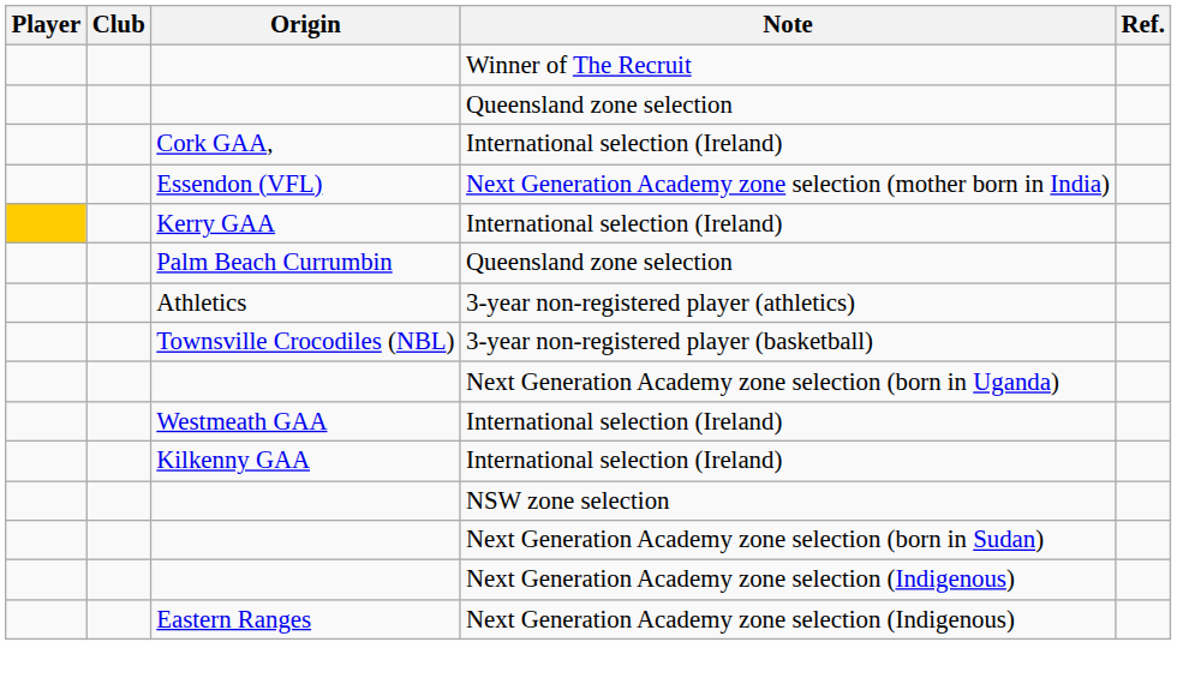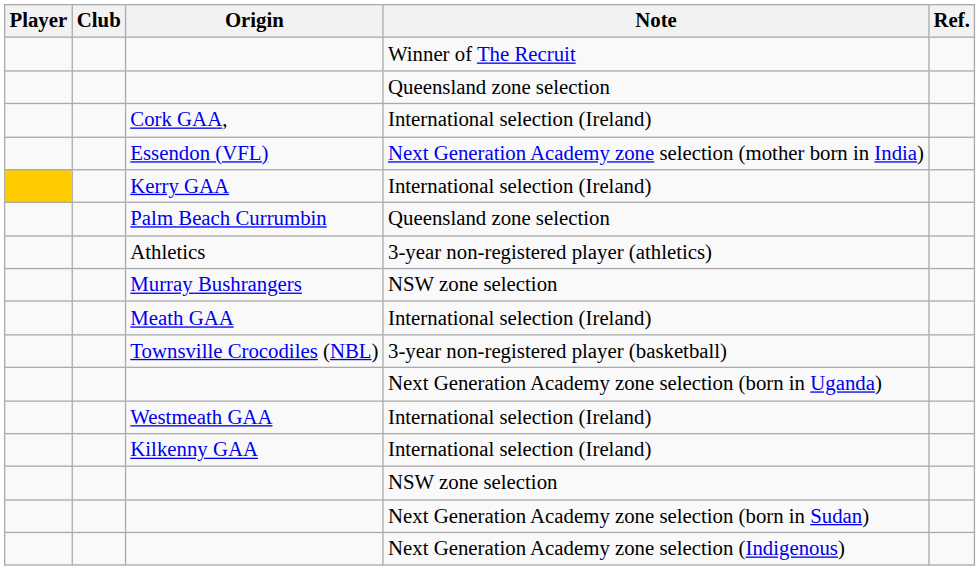+ row: Murray Bushrangers | NSW zone selection
+ row: Meath GAA | International selection (Ireland)
- row: Eastern Ranges | Next Generation Academy zone selection (Indigenous)
